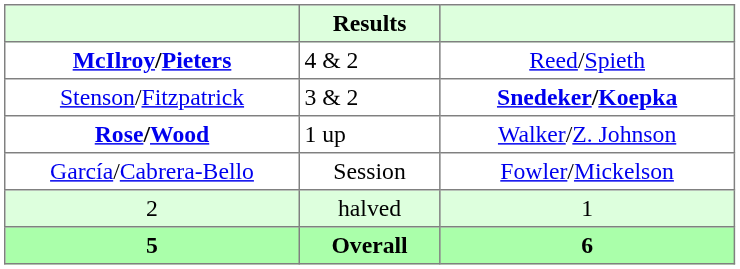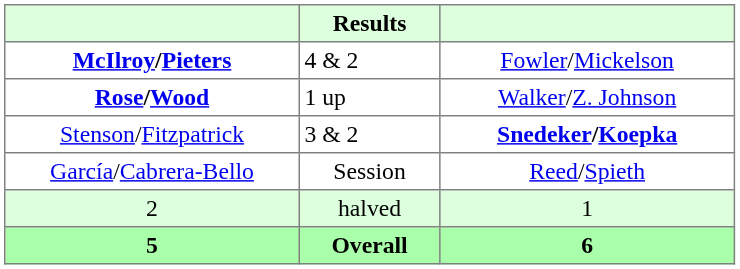McIlroy/Pieters | column 3: Reed/Spieth -> Fowler/Mickelson
rows swapped: Stenson/Fitzpatrick <-> Rose/Wood
García/Cabrera-Bello | column 3: Fowler/Mickelson -> Reed/Spieth
